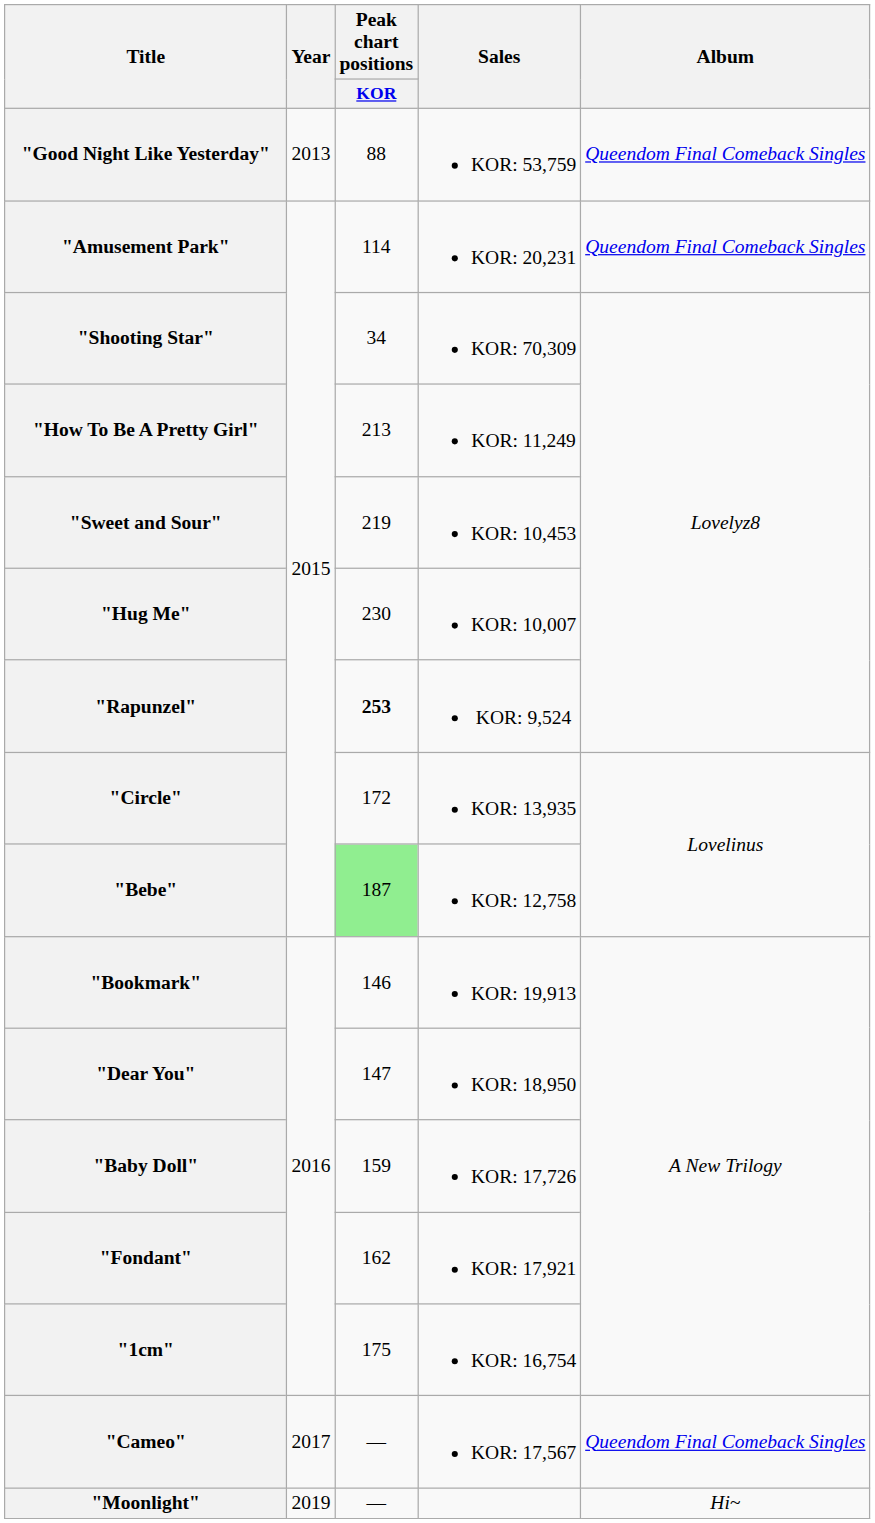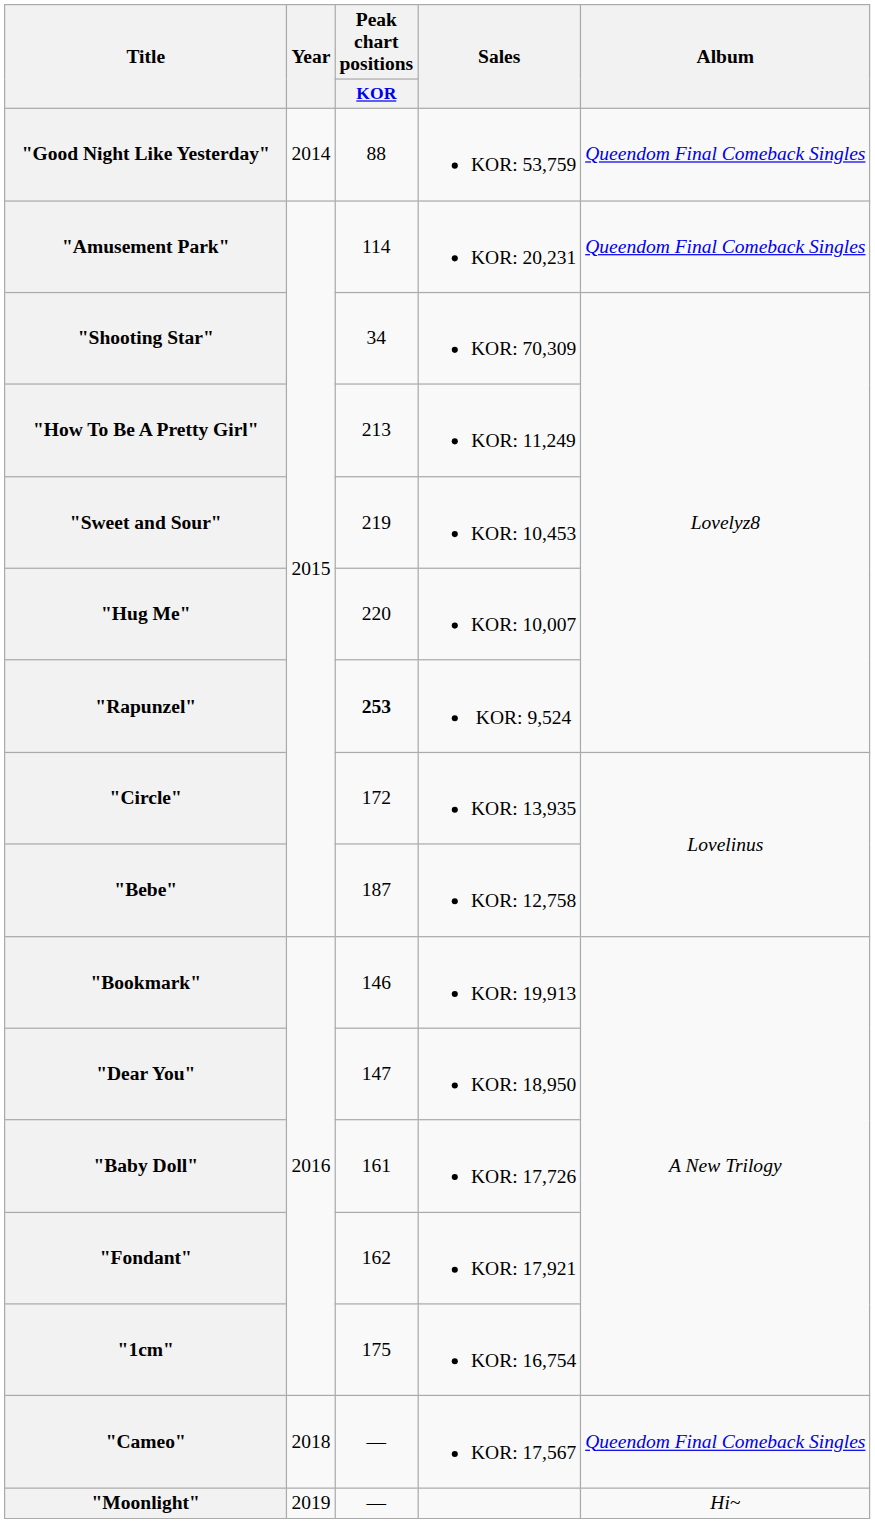"Good Night Like Yesterday" | Year: 2013 -> 2014
"Hug Me" | Peak chart positions / KOR: 230 -> 220
"Bebe" | Peak chart positions / KOR: lightgreen background -> no background
"Baby Doll" | Peak chart positions / KOR: 159 -> 161
"Cameo" | Year: 2017 -> 2018
